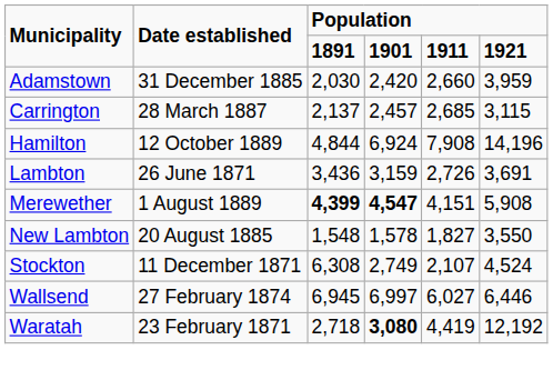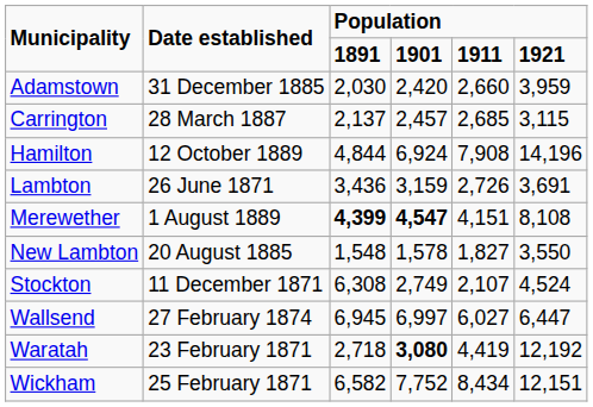Merewether | column 6: 5,908 -> 8,108
Wallsend | column 6: 6,446 -> 6,447
+ row: Wickham | 25 February 1871 | 6,582 | 7,752 | 8,434 | 12,151
